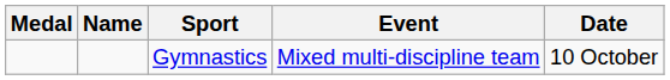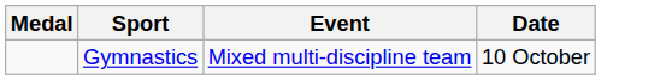- column: Name
